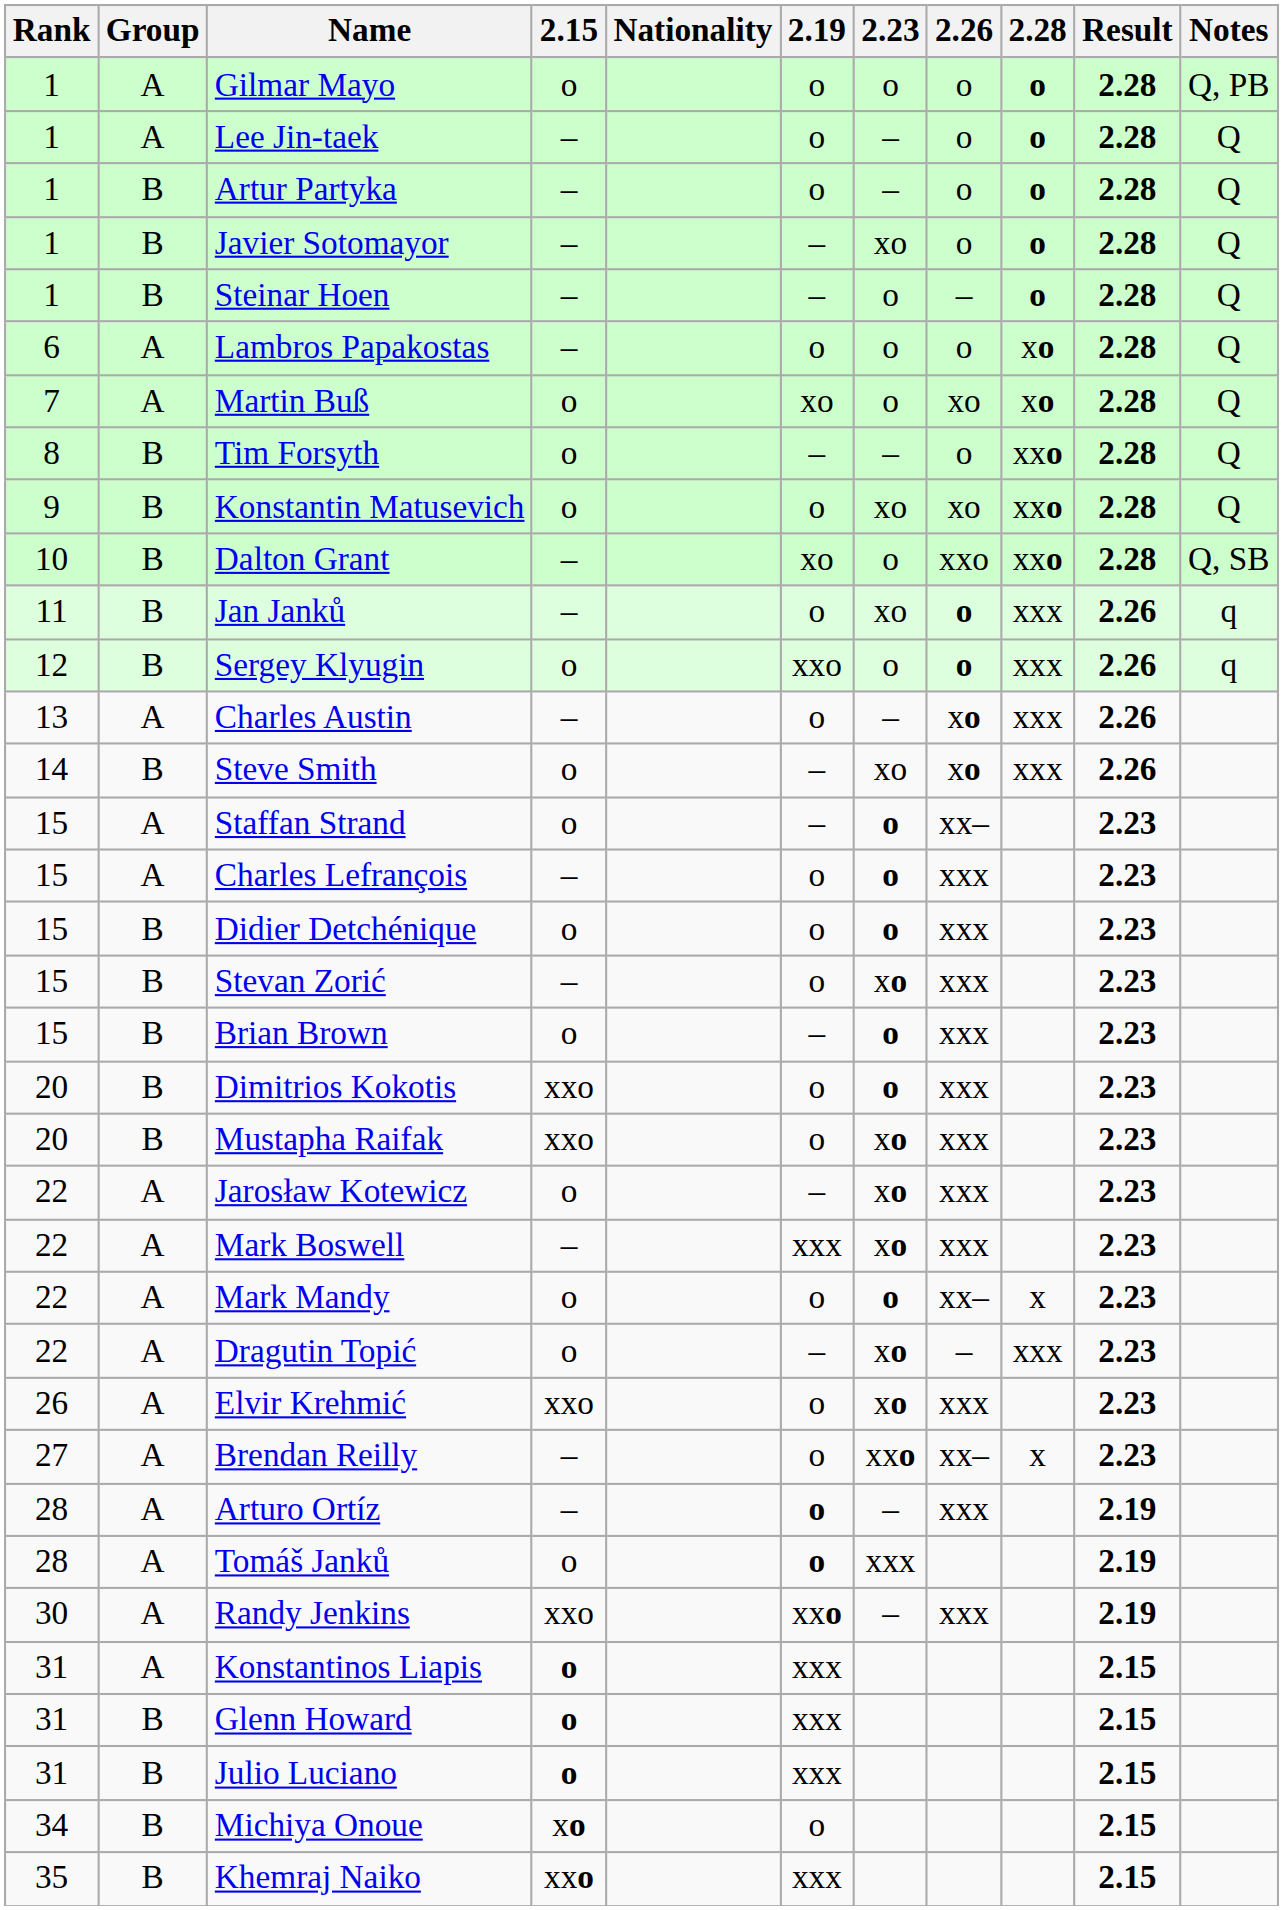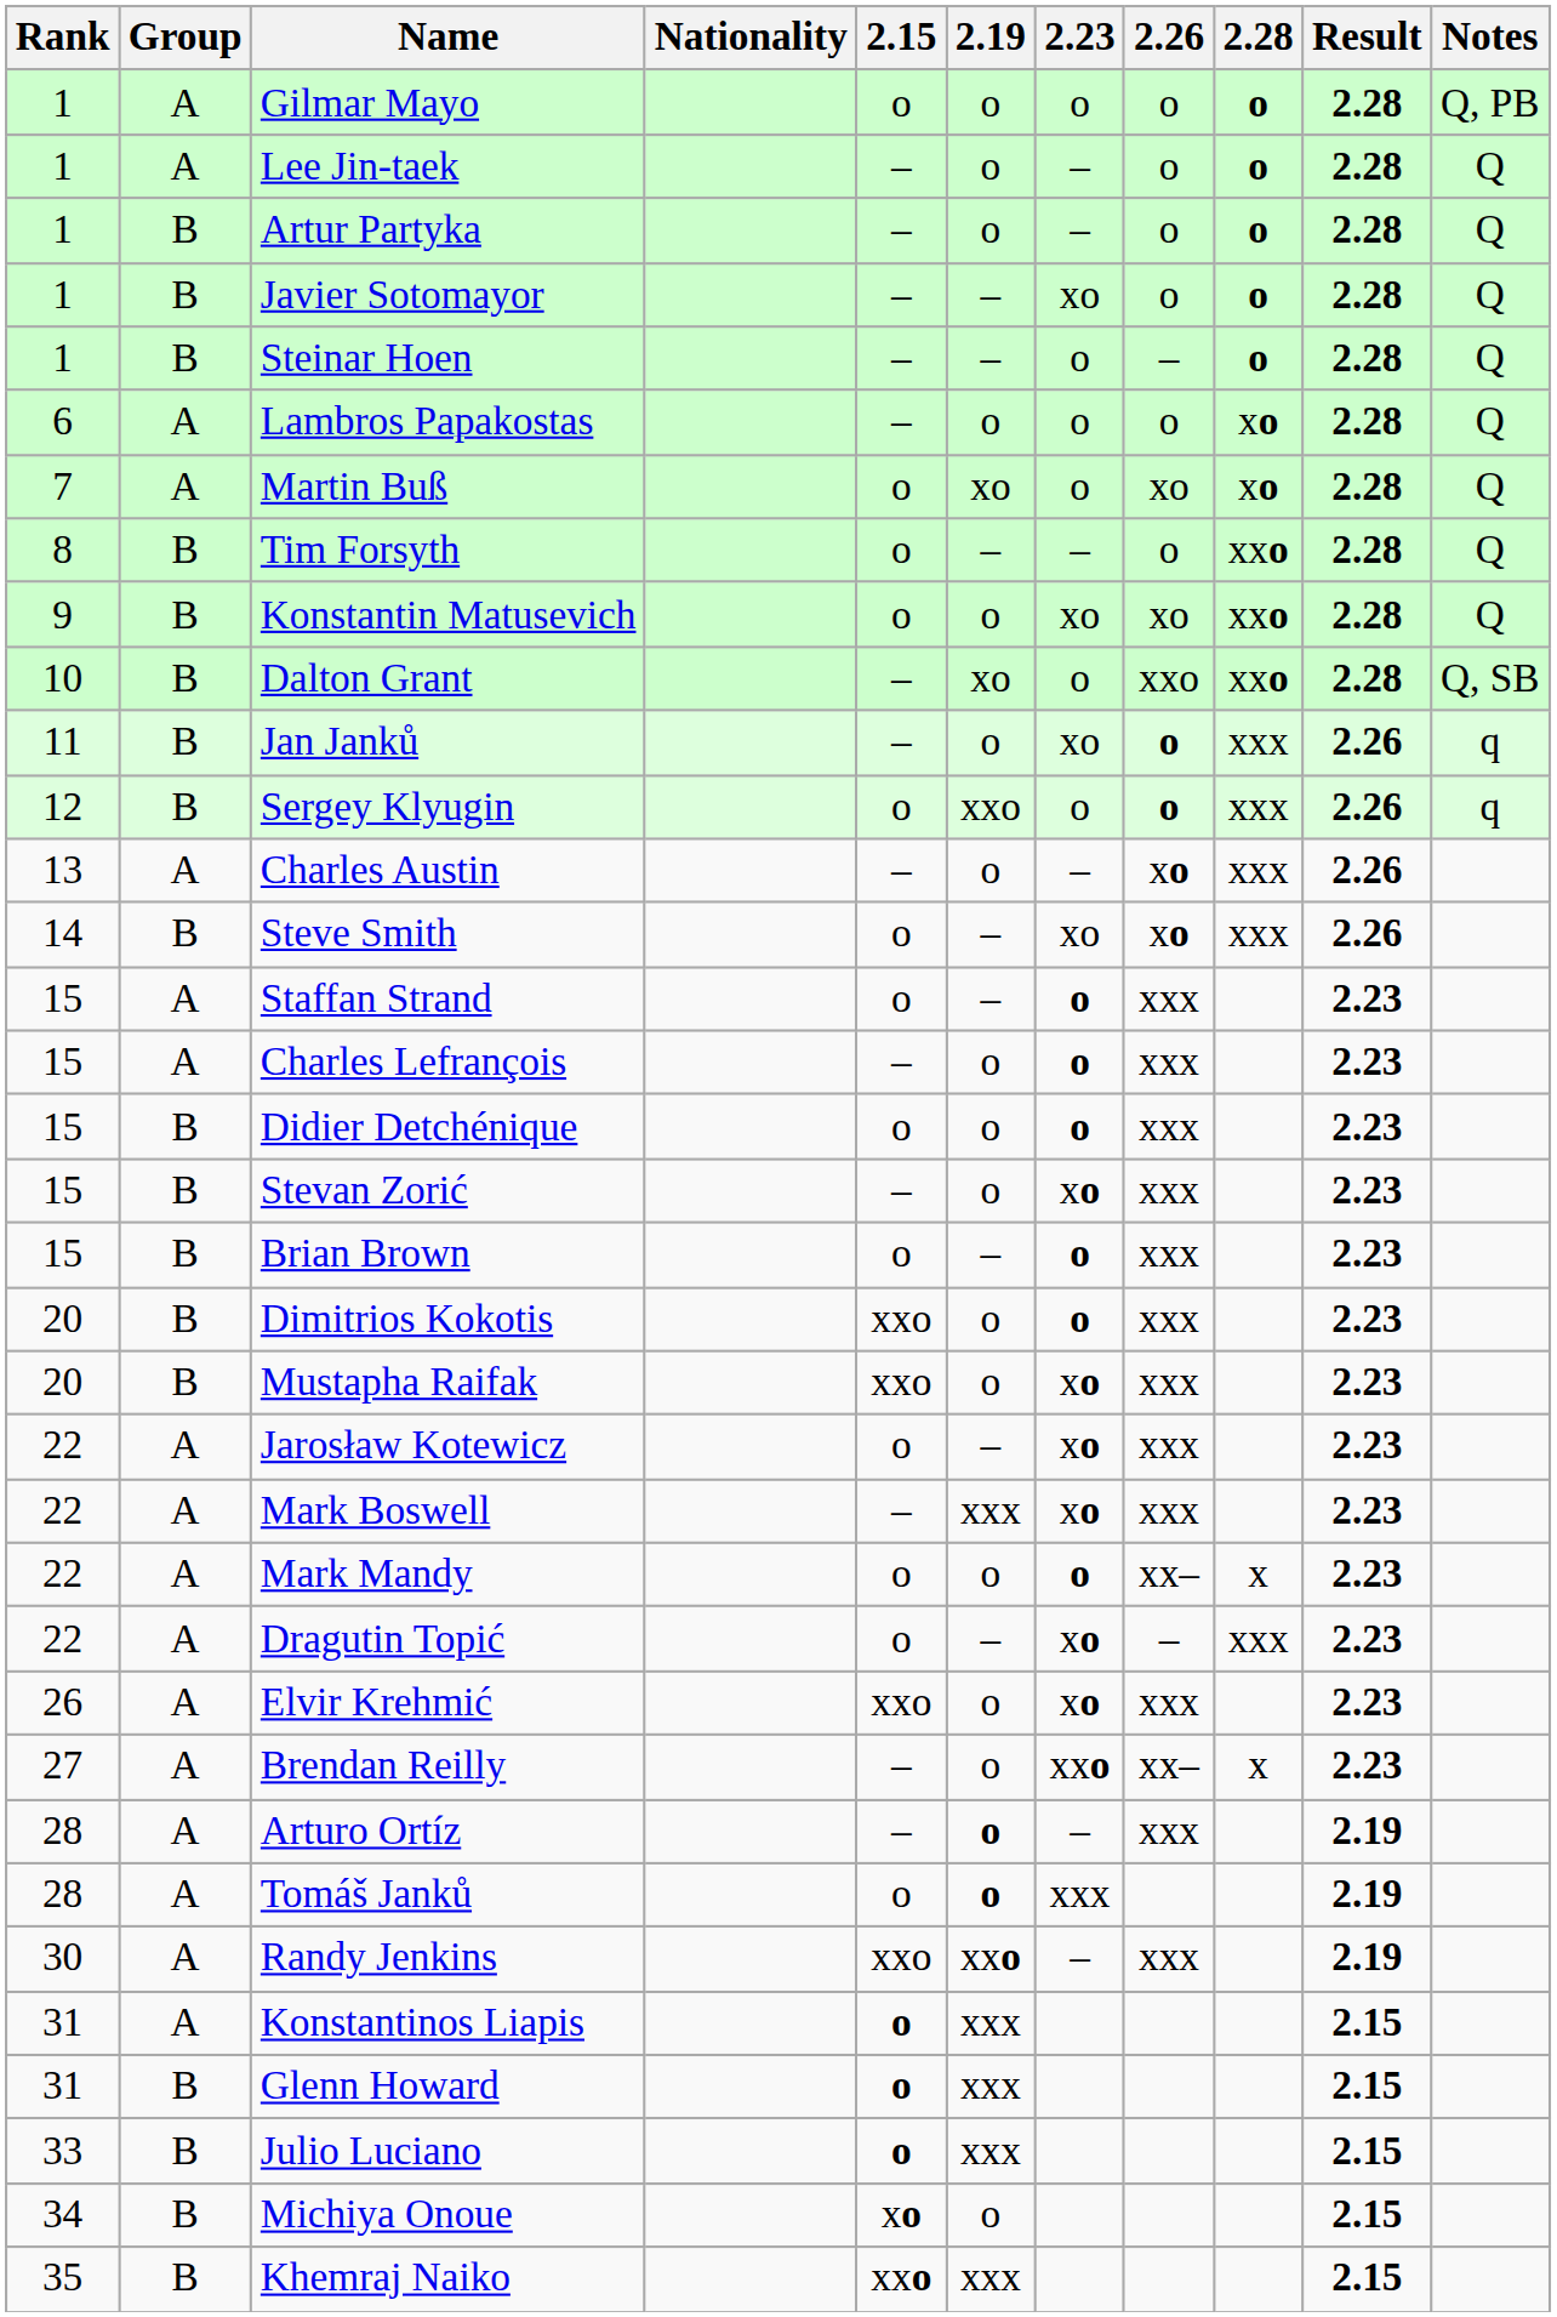columns swapped: Nationality <-> 2.15
Staffan Strand | 2.26: xx– -> xxx
Julio Luciano | Rank: 31 -> 33
